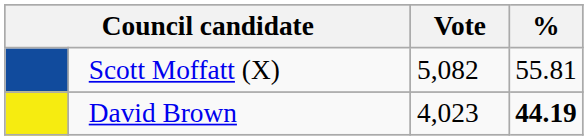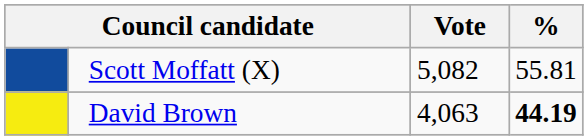David Brown | Vote: 4,023 -> 4,063
